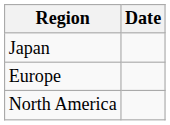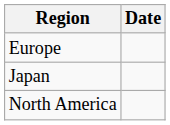rows swapped: Japan <-> Europe
